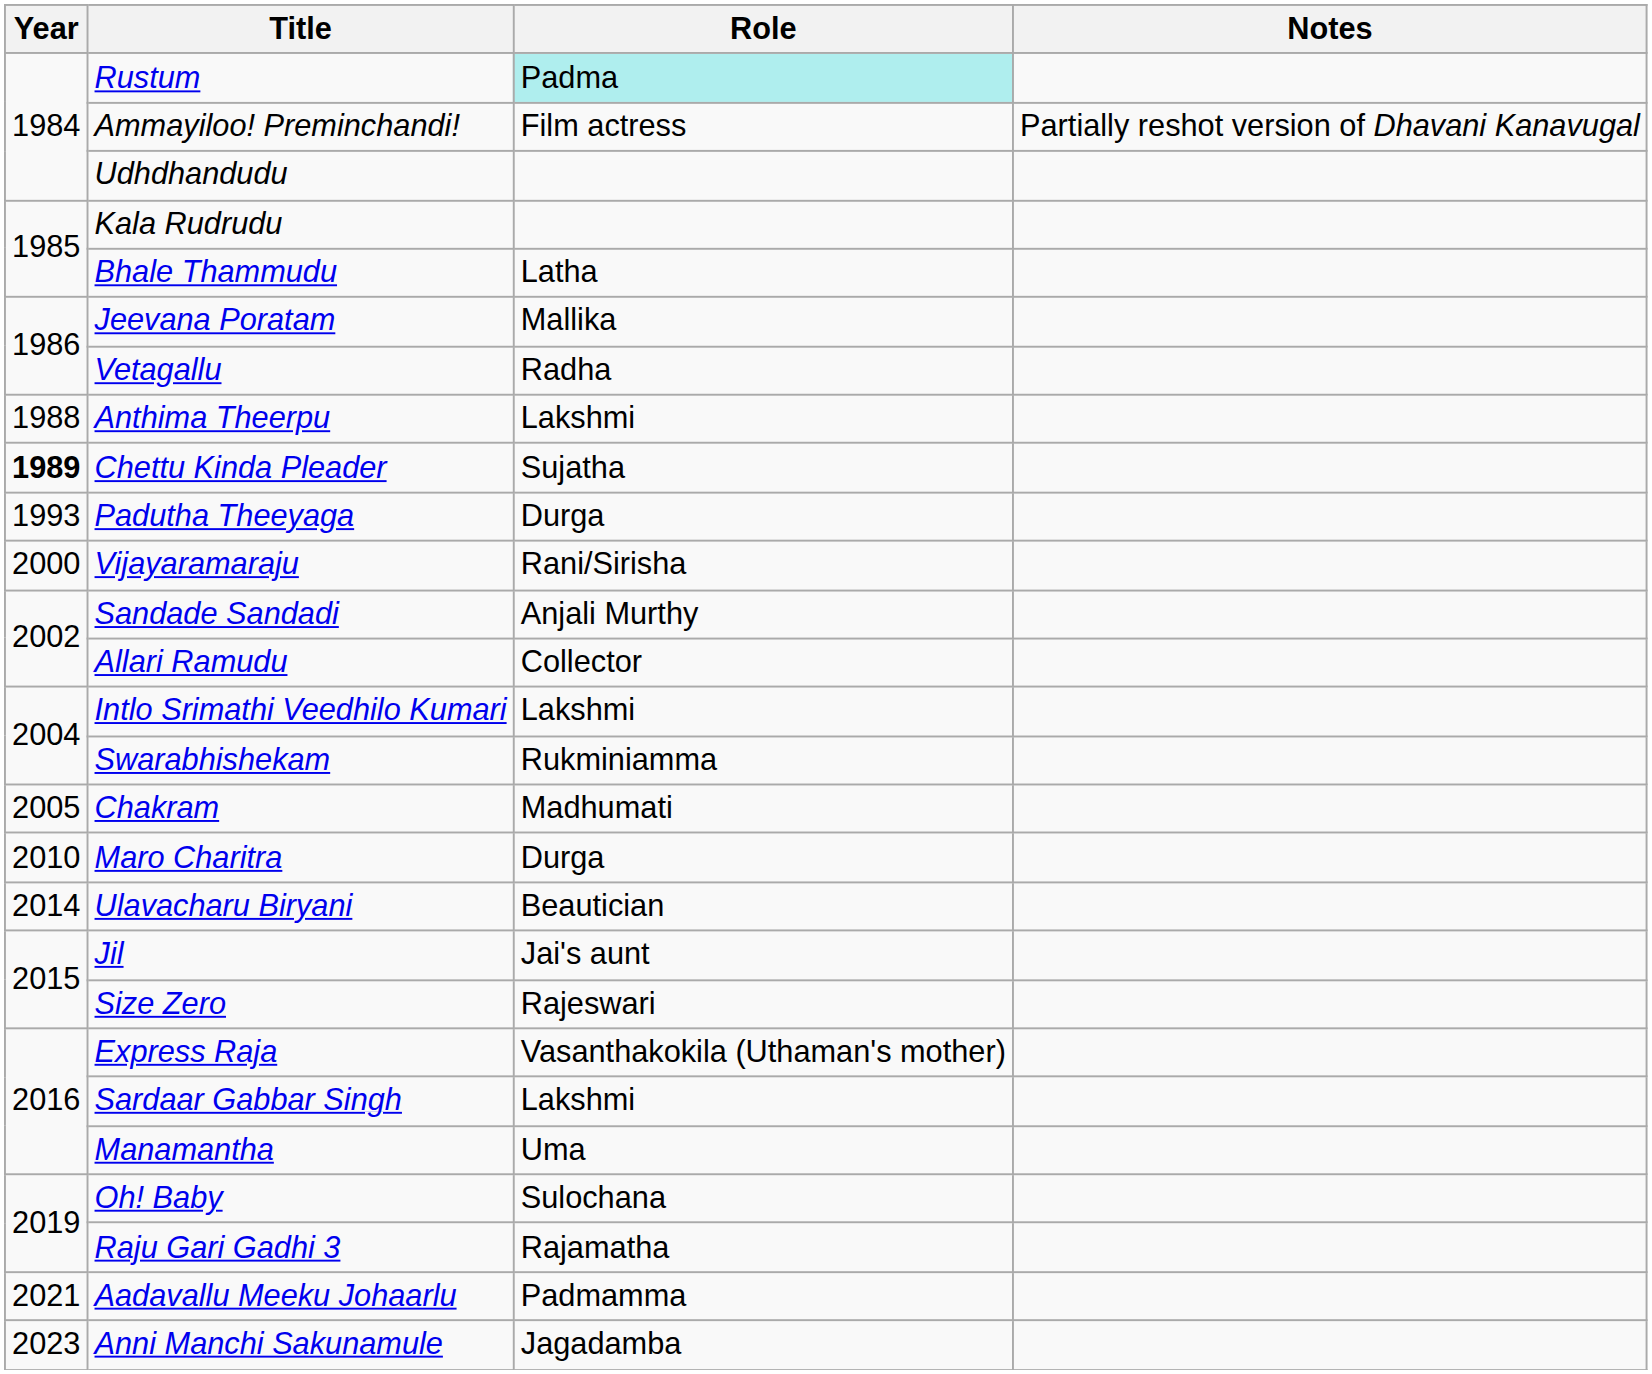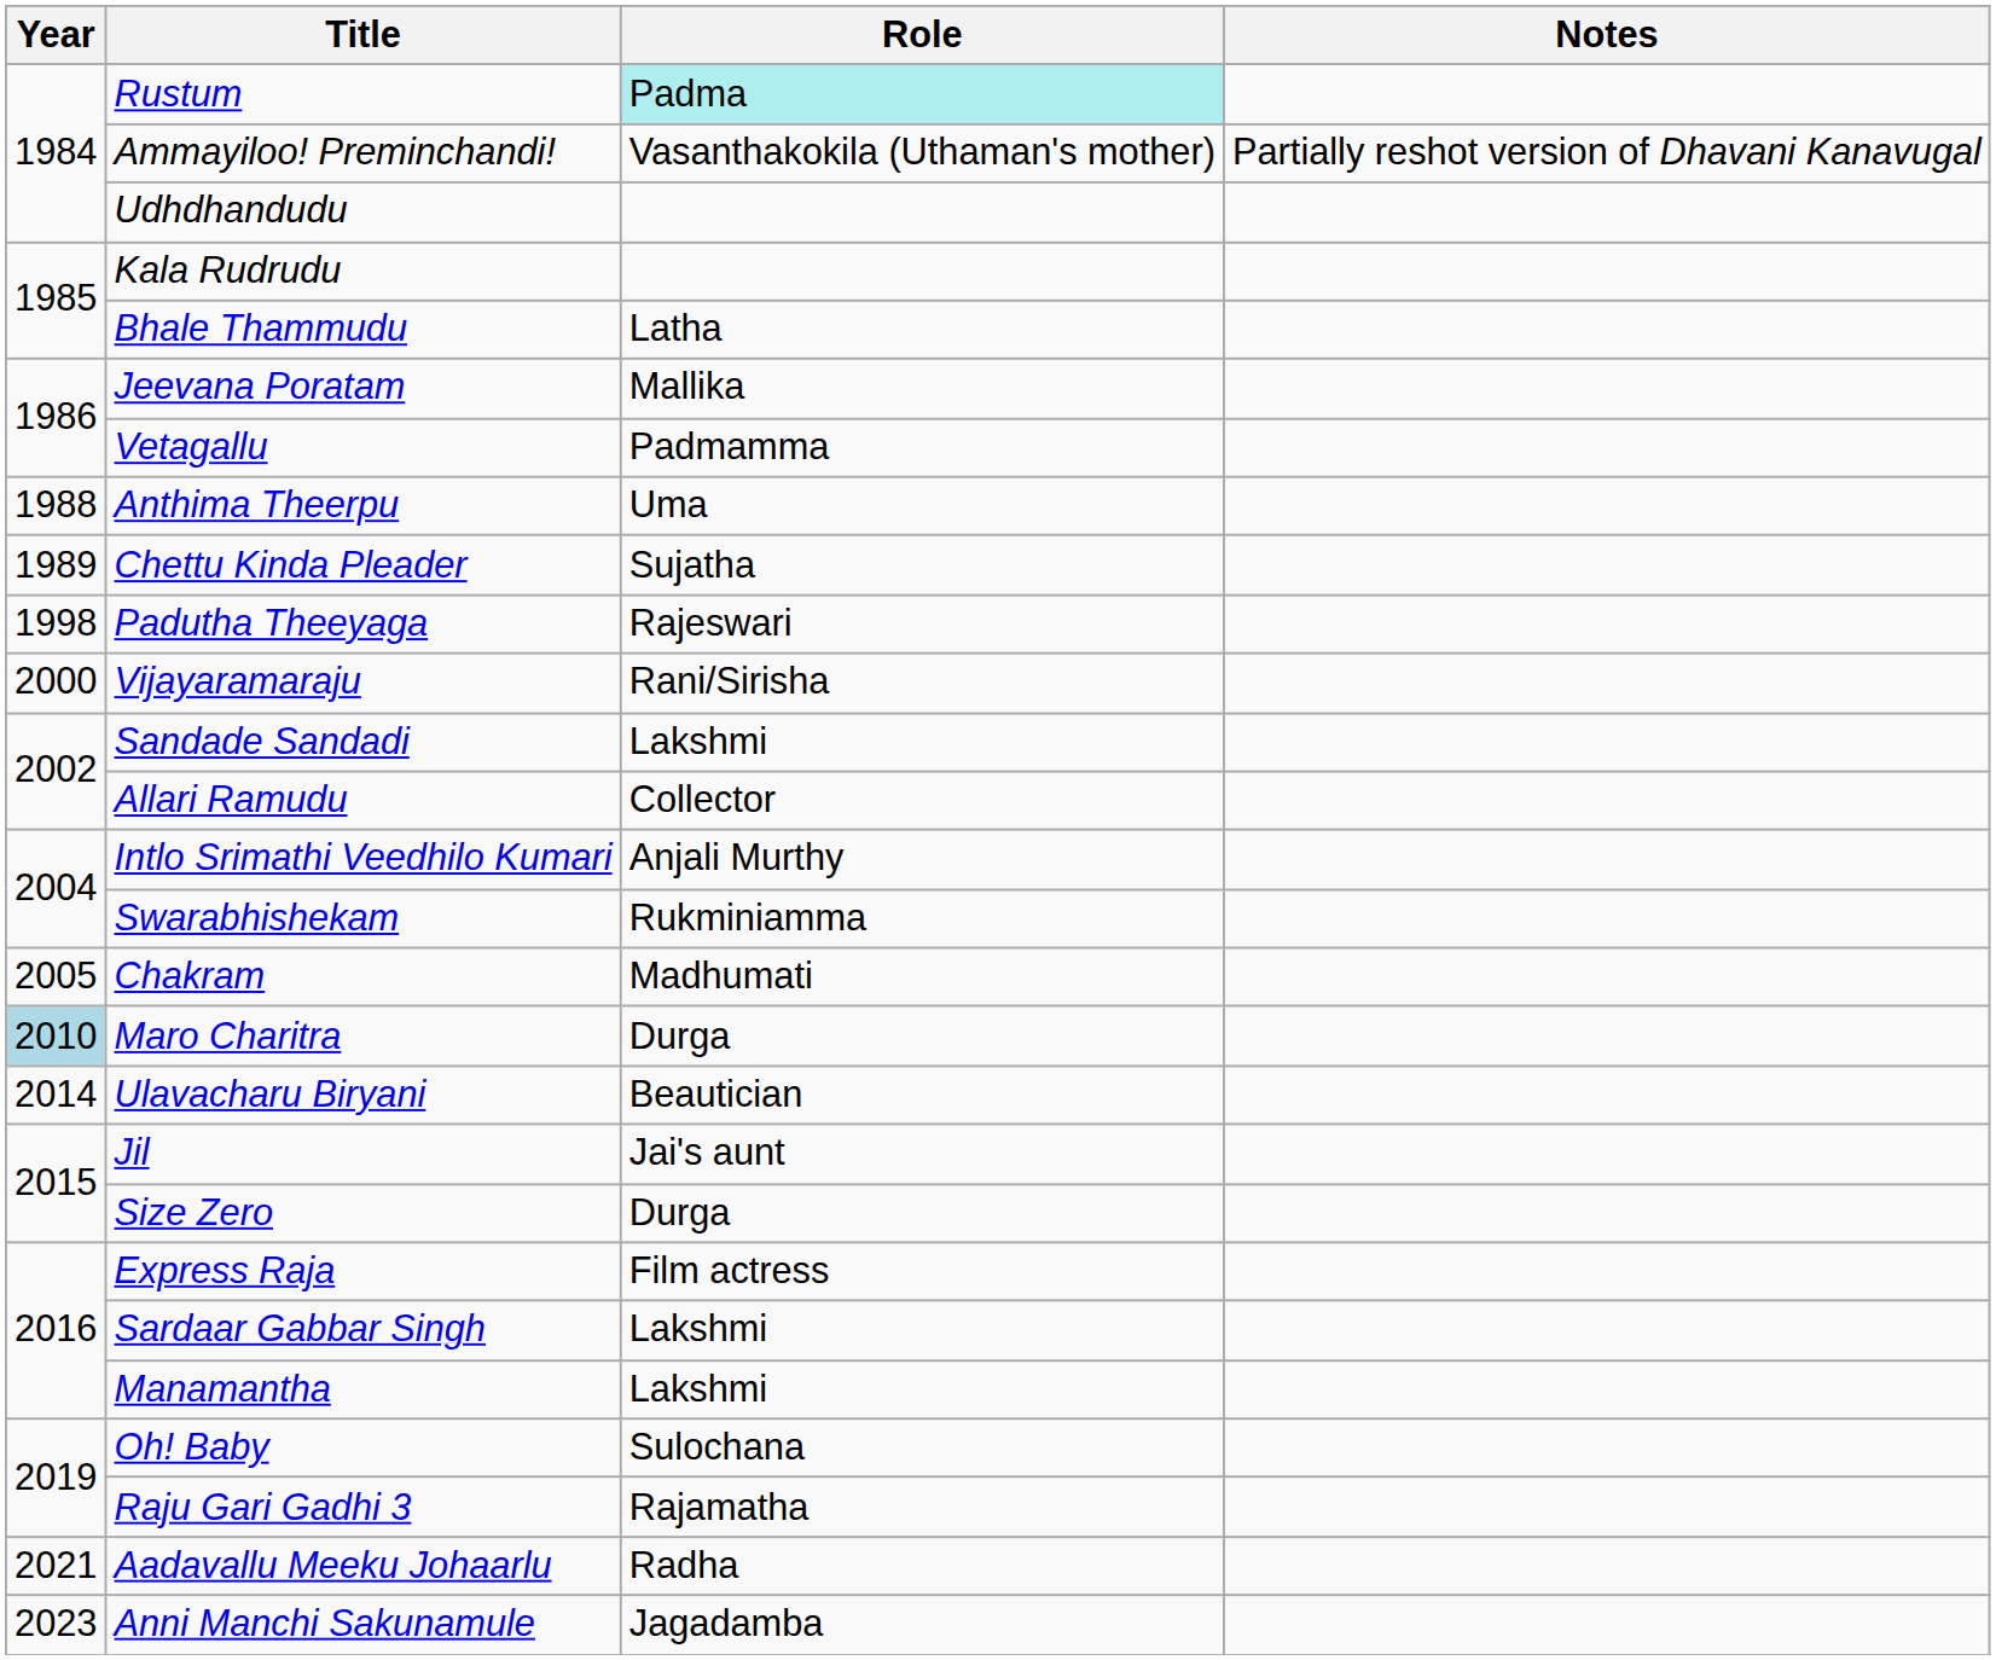Ammayiloo! Preminchandi! | Role: Film actress -> Vasanthakokila (Uthaman's mother)
Vetagallu | Role: Radha -> Padmamma
Anthima Theerpu | Role: Lakshmi -> Uma
Chettu Kinda Pleader | Year: bold -> normal
Padutha Theeyaga | Year: 1993 -> 1998
Padutha Theeyaga | Role: Durga -> Rajeswari
Sandade Sandadi | Role: Anjali Murthy -> Lakshmi
Intlo Srimathi Veedhilo Kumari | Role: Lakshmi -> Anjali Murthy
Maro Charitra | Year: no background -> lightblue background
Size Zero | Role: Rajeswari -> Durga
Express Raja | Role: Vasanthakokila (Uthaman's mother) -> Film actress
Manamantha | Role: Uma -> Lakshmi
Aadavallu Meeku Johaarlu | Role: Padmamma -> Radha
